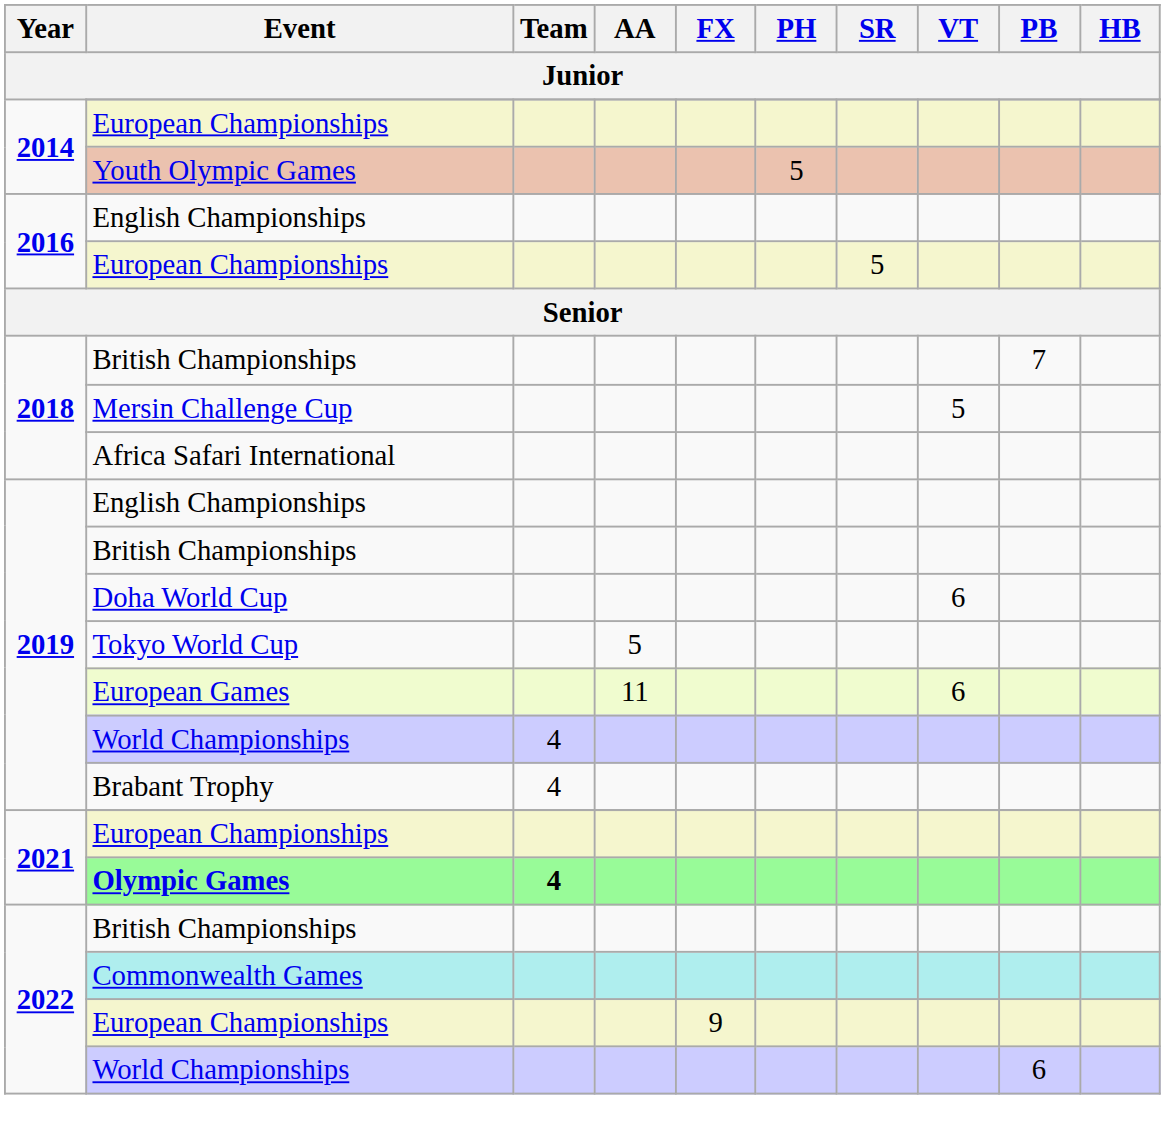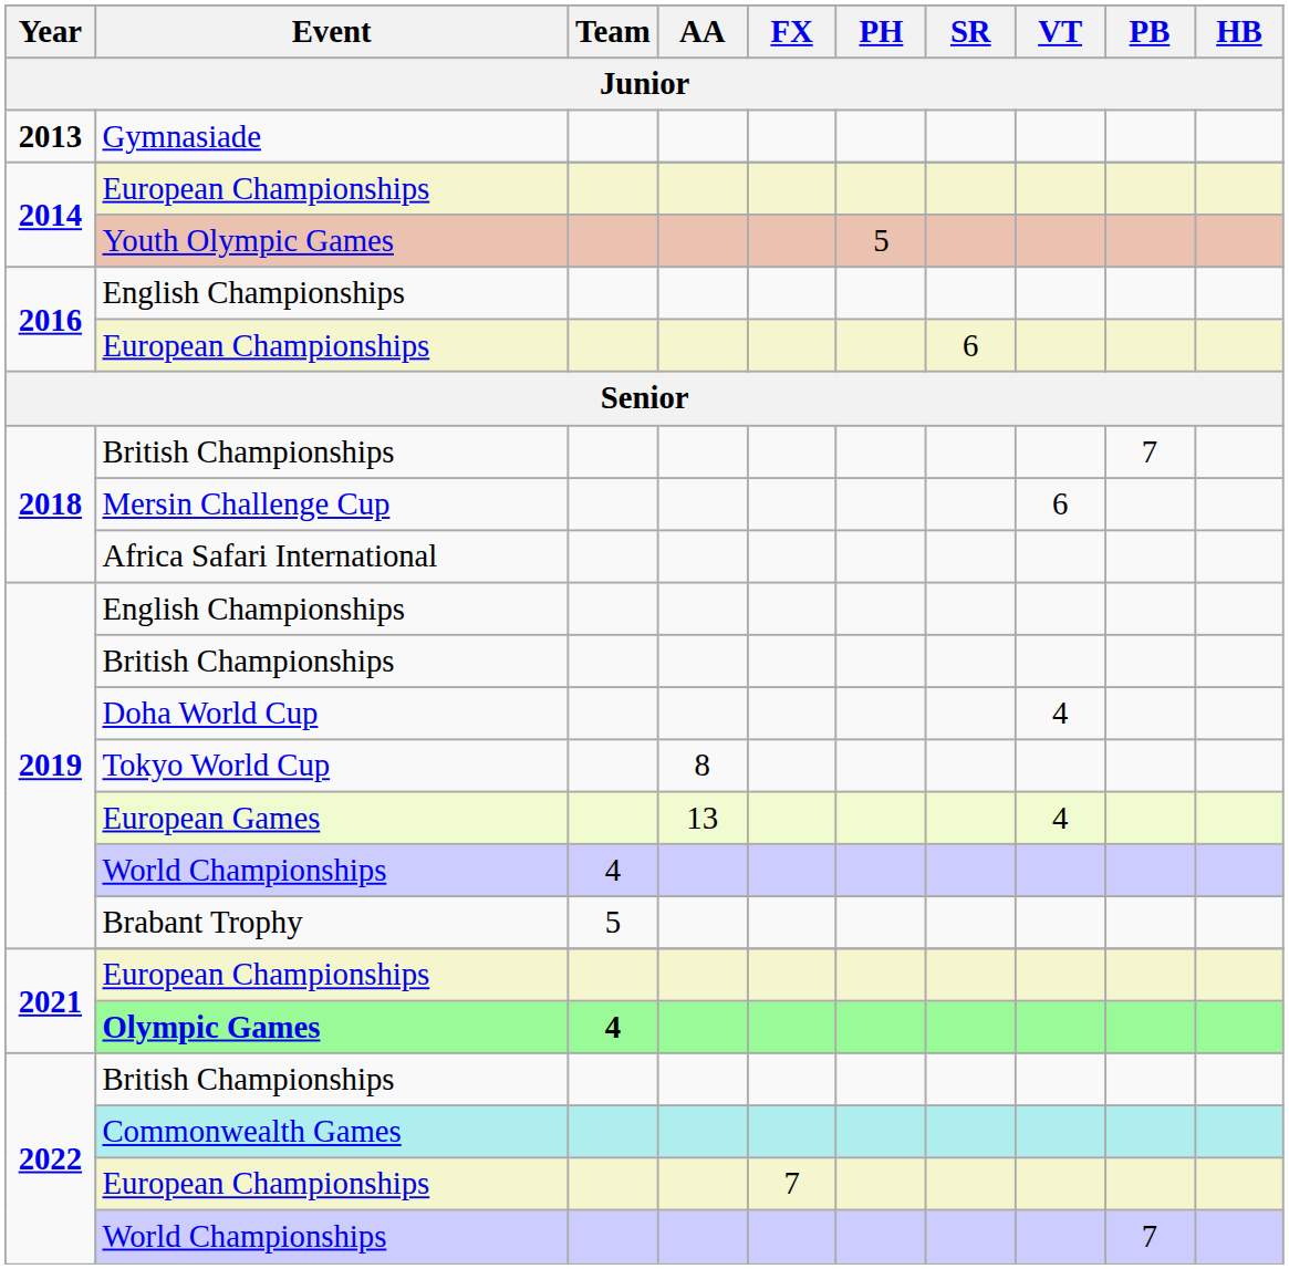+ row: 2013 | Gymnasiade
2016 / European Championships | SR: 5 -> 6
Mersin Challenge Cup | VT: 5 -> 6
Doha World Cup | VT: 6 -> 4
Tokyo World Cup | AA: 5 -> 8
European Games | AA: 11 -> 13
European Games | VT: 6 -> 4
Brabant Trophy | Team: 4 -> 5
2022 / European Championships | FX: 9 -> 7
2022 / World Championships | PB: 6 -> 7
